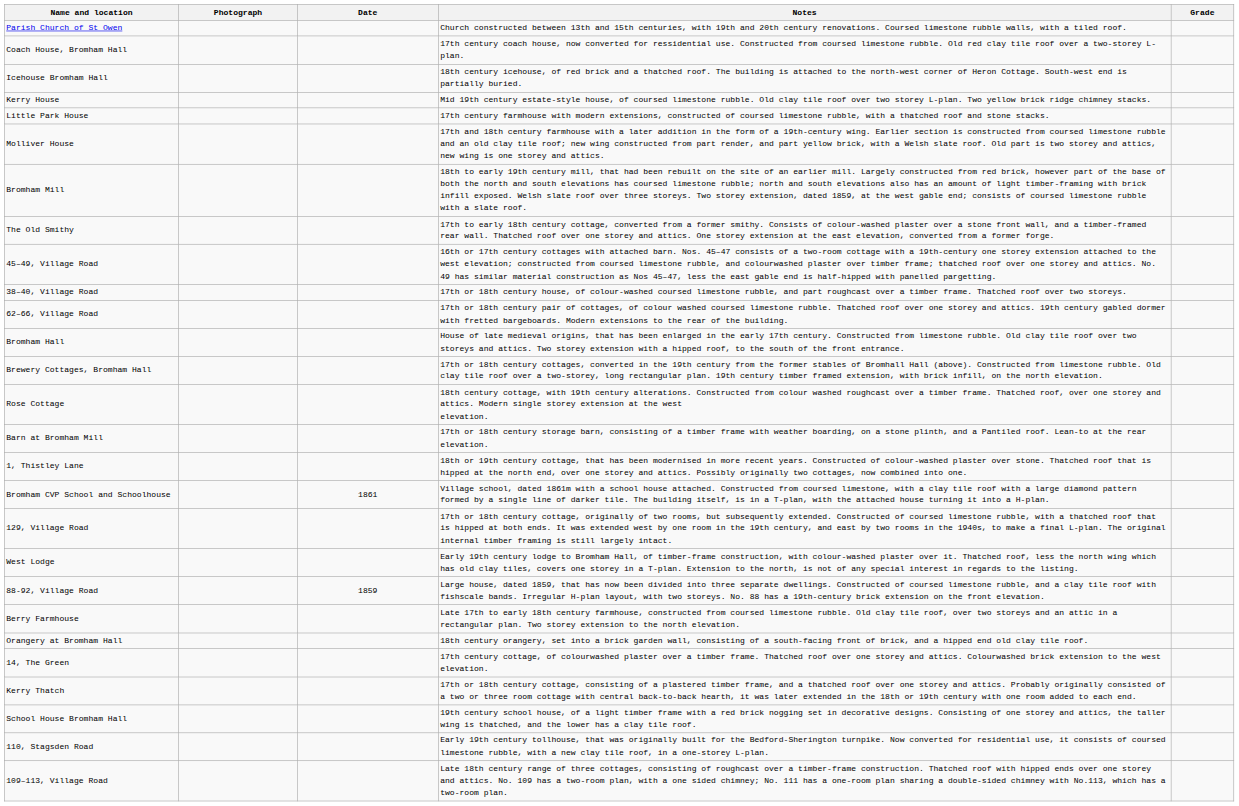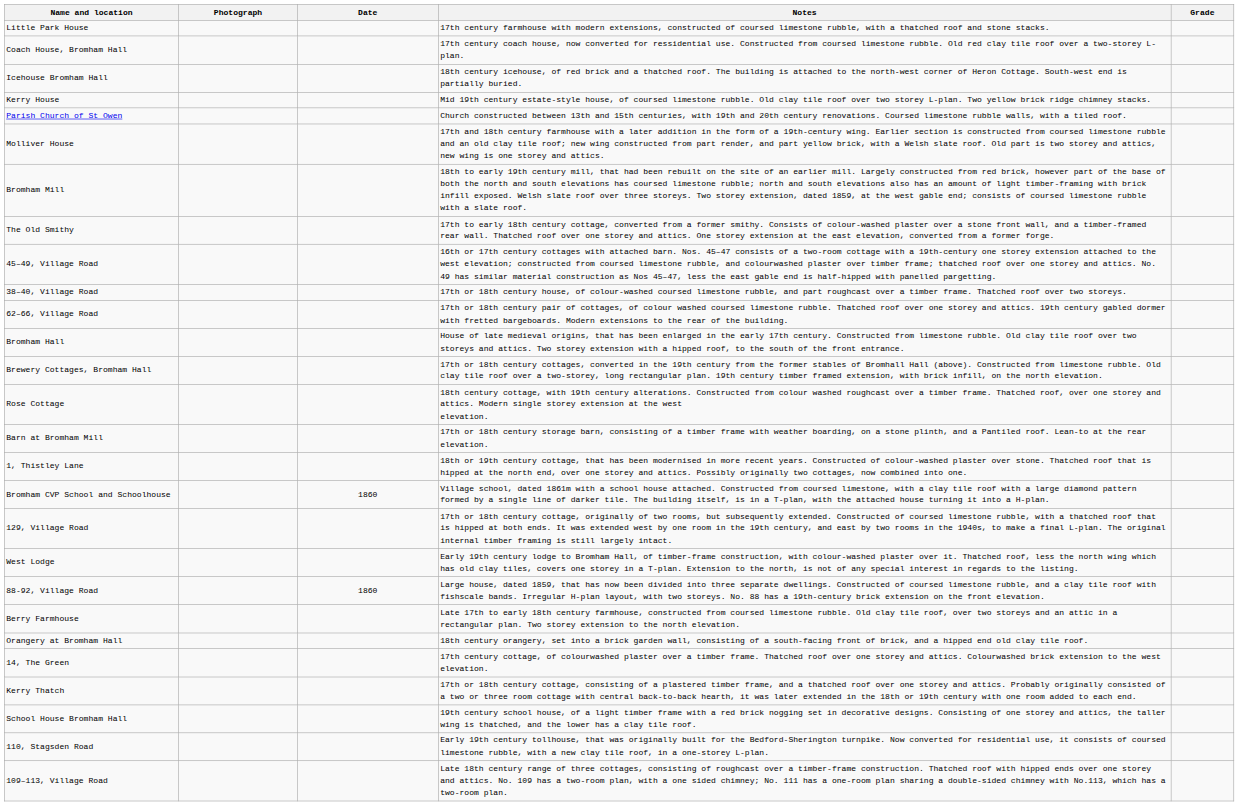rows swapped: Parish Church of St Owen <-> Little Park House
Bromham CVP School and Schoolhouse | Date: 1861 -> 1860
88-92, Village Road | Date: 1859 -> 1860
